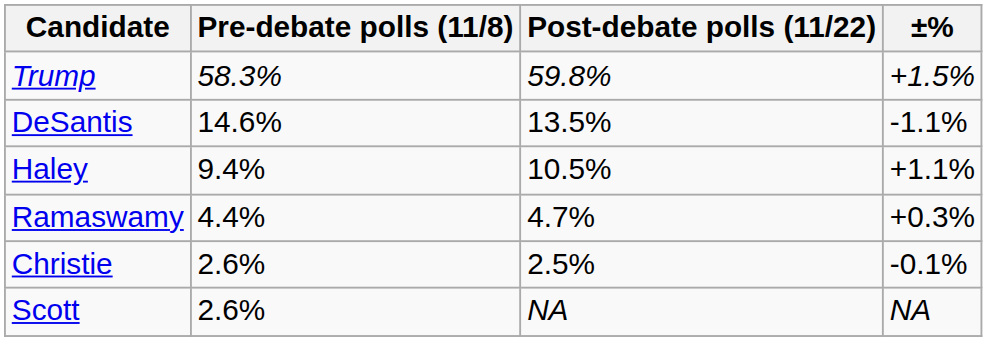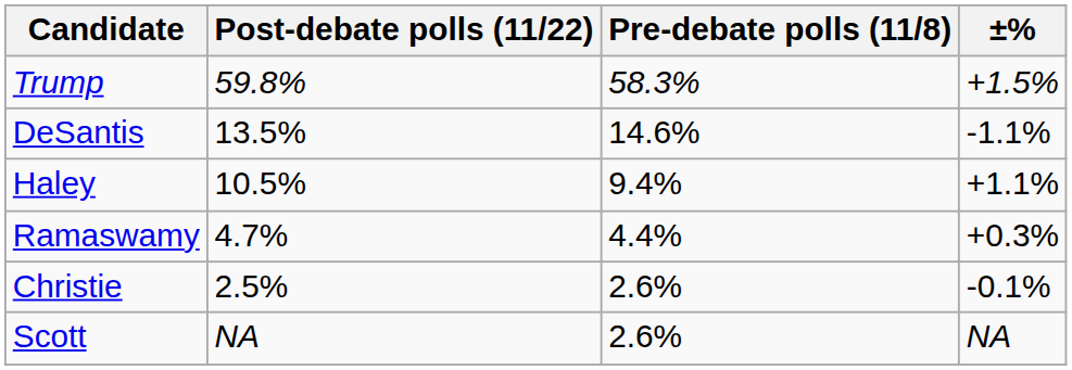columns swapped: Pre-debate polls (11/8) <-> Post-debate polls (11/22)
